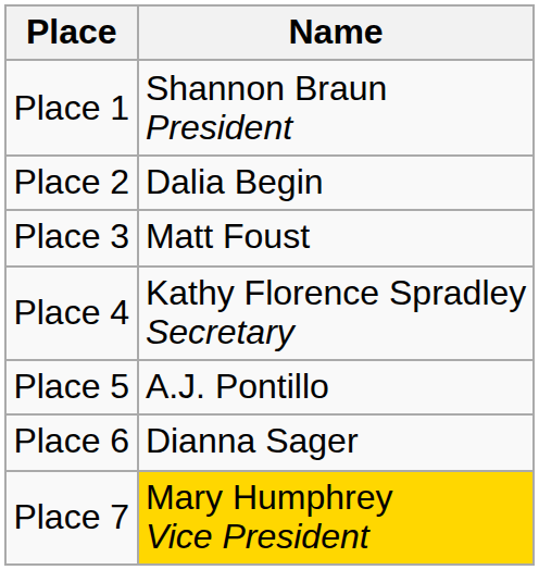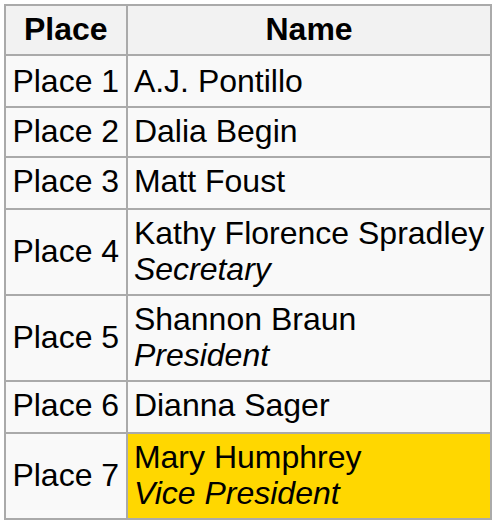Place 1 | Name: Shannon Braun President -> A.J. Pontillo
Place 5 | Name: A.J. Pontillo -> Shannon Braun President
